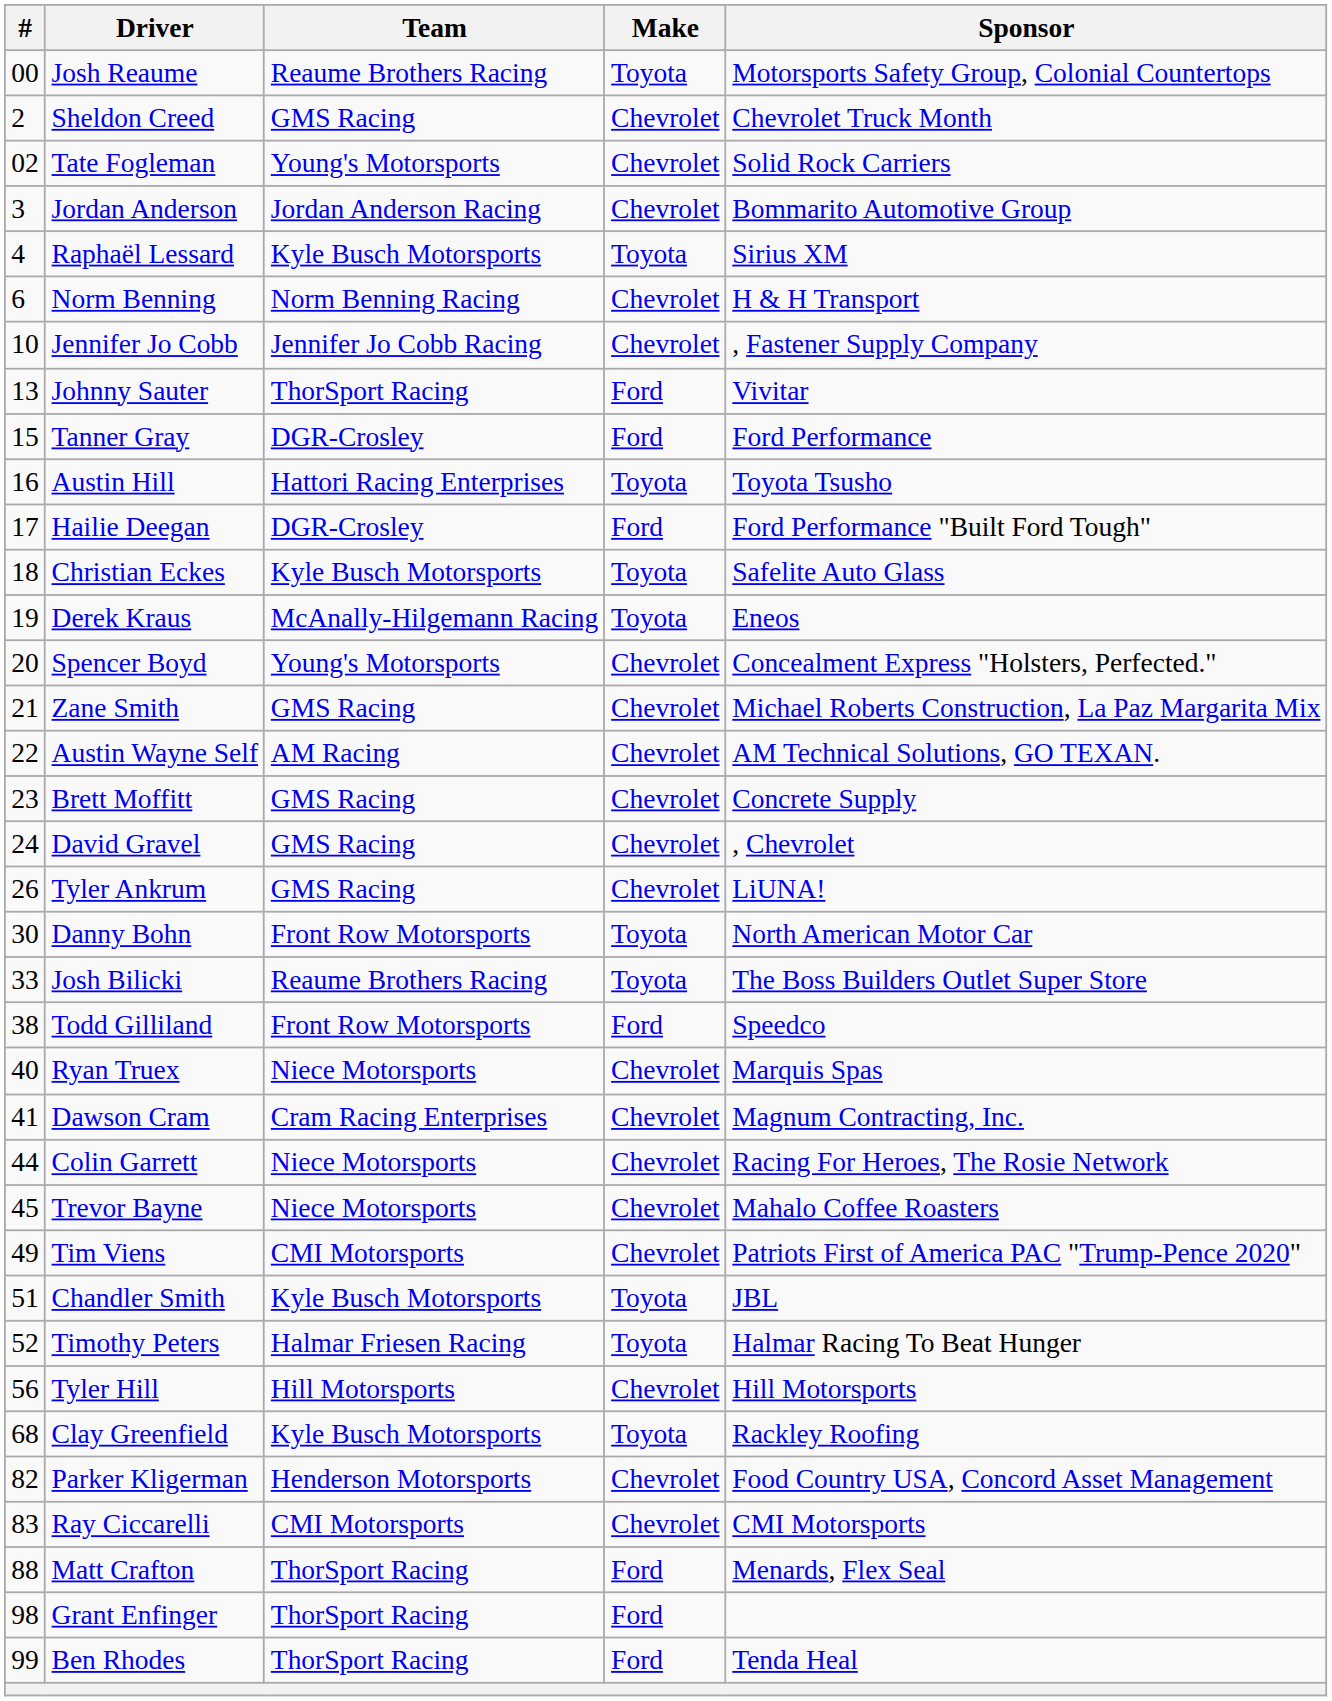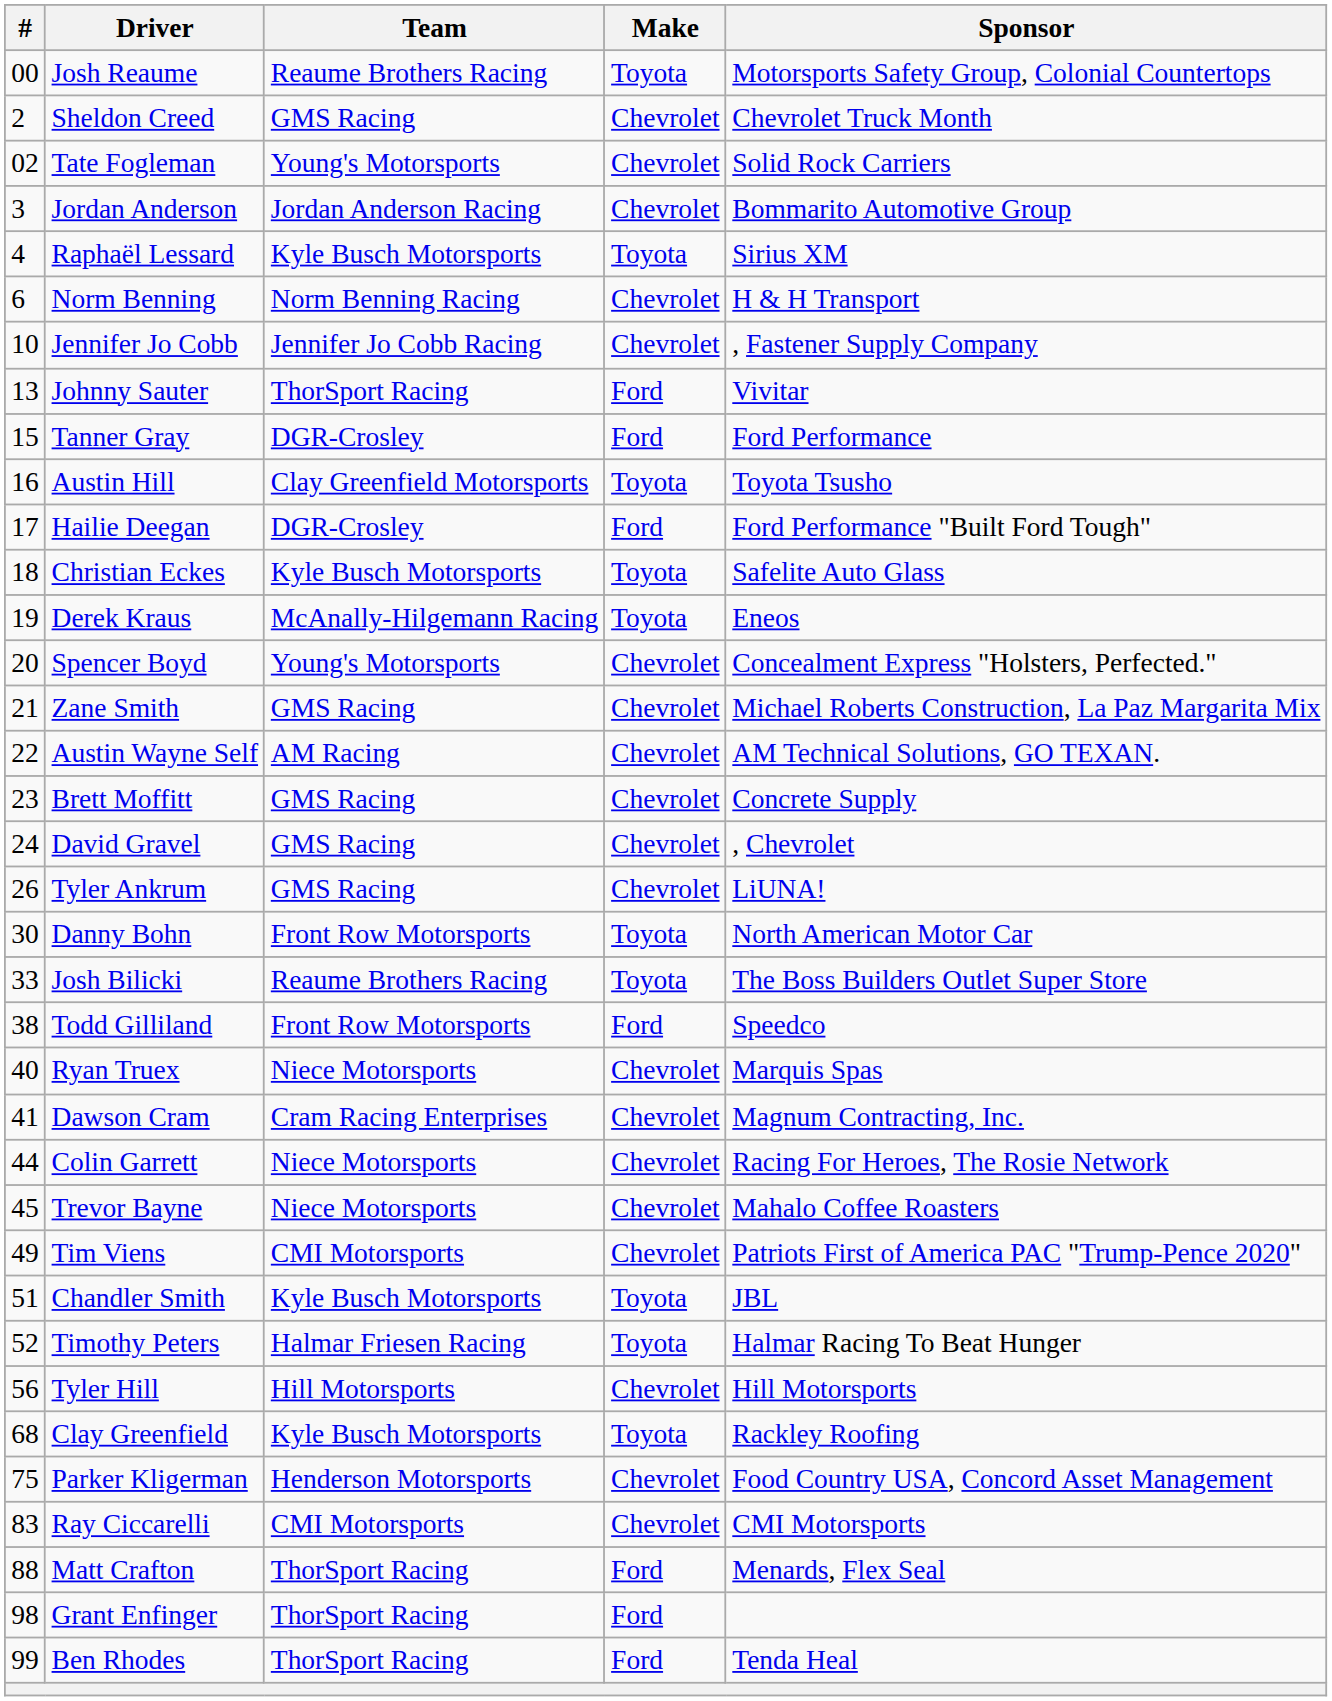Austin Hill | Team: Hattori Racing Enterprises -> Clay Greenfield Motorsports
Parker Kligerman | #: 82 -> 75
